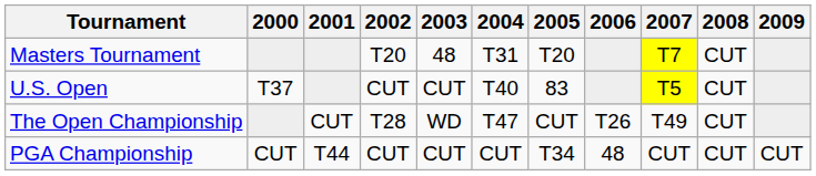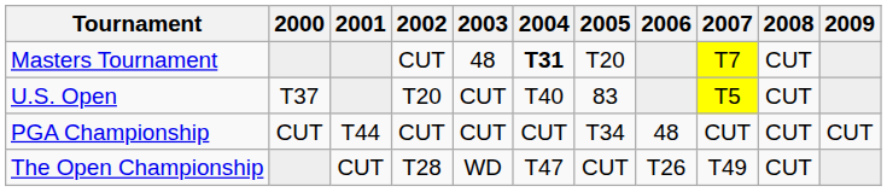Masters Tournament | 2002: T20 -> CUT
Masters Tournament | 2004: normal -> bold
U.S. Open | 2002: CUT -> T20
rows swapped: The Open Championship <-> PGA Championship
